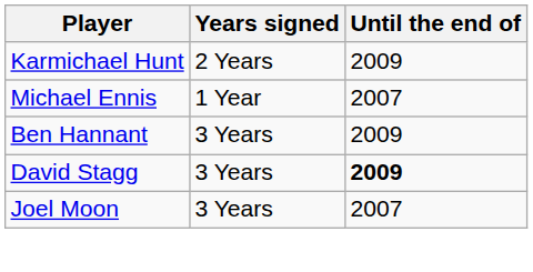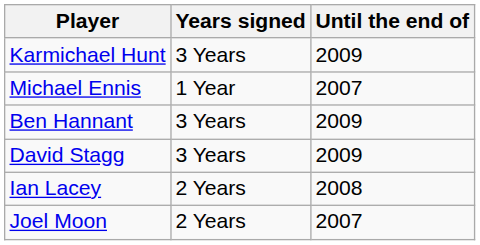Karmichael Hunt | Years signed: 2 Years -> 3 Years
David Stagg | Until the end of: bold -> normal
+ row: Ian Lacey | 2 Years | 2008
Joel Moon | Years signed: 3 Years -> 2 Years
